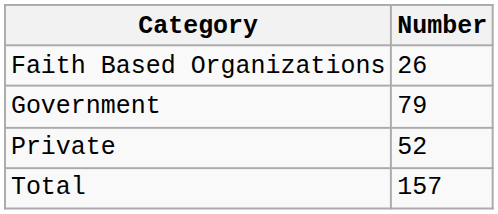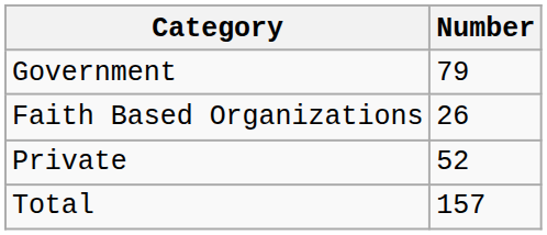rows swapped: Government <-> Faith Based Organizations
